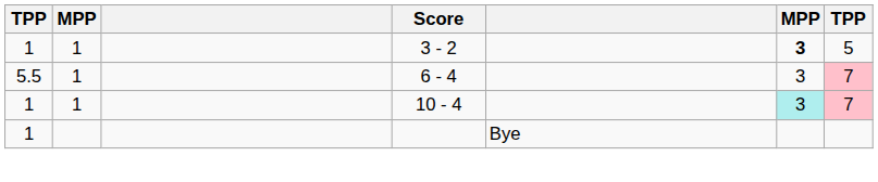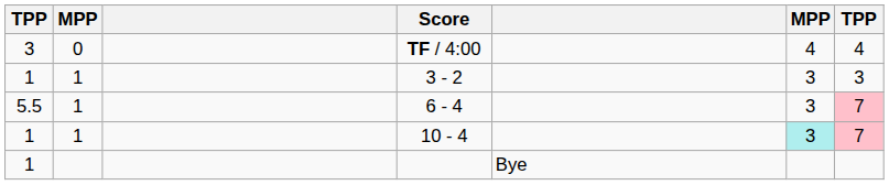+ row: 3 | 0 | TF / 4:00 | 4 | 4
3 - 2 | column 6: bold -> normal
3 - 2 | column 7: 5 -> 3
